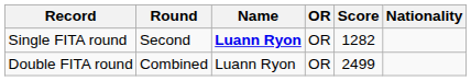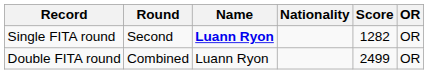columns swapped: Nationality <-> OR
